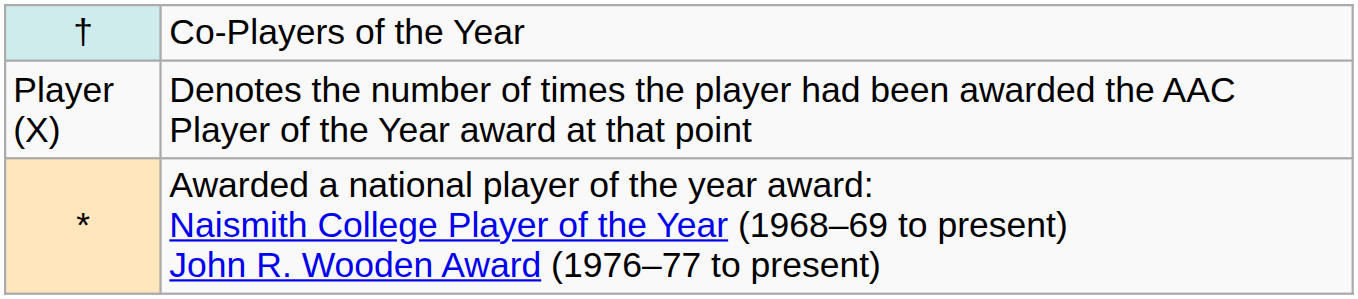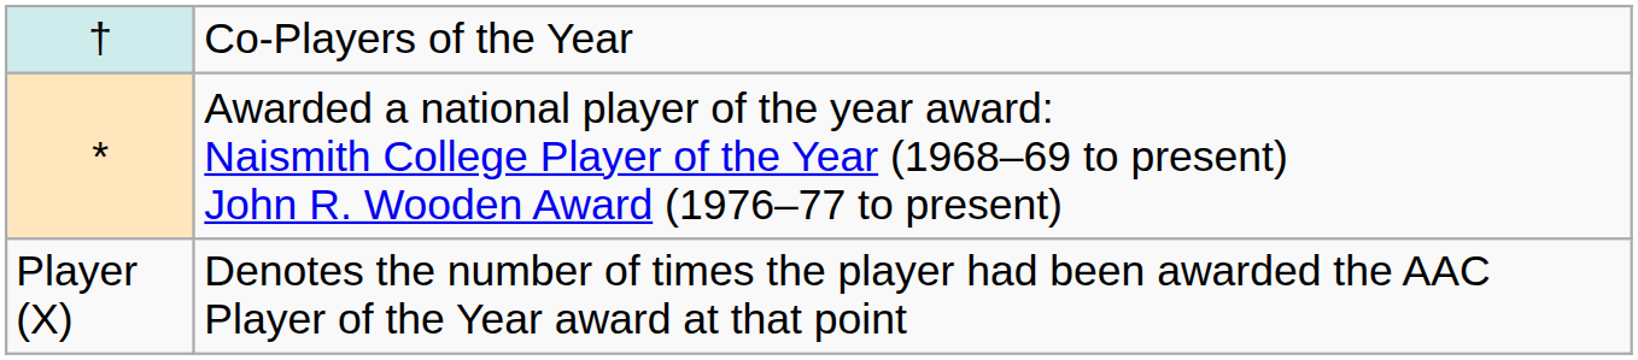rows swapped: * <-> Player (X)
